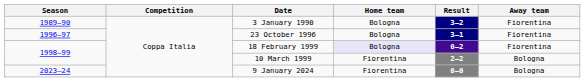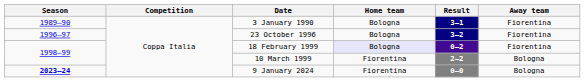3 January 1990 | Result: 3–2 -> 3–1
23 October 1996 | Result: 3–1 -> 3–2
9 January 2024 | Season: normal -> bold
